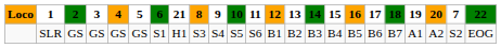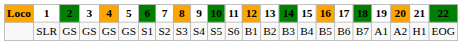columns swapped: 7 <-> 21
